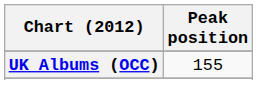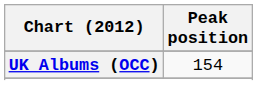UK Albums (OCC) | Peak position: 155 -> 154
